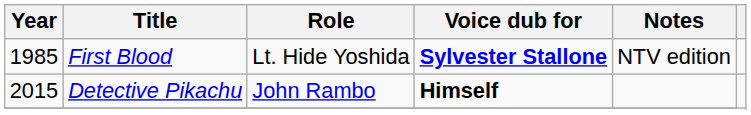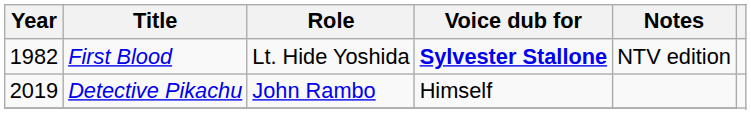First Blood | Year: 1985 -> 1982
Detective Pikachu | Year: 2015 -> 2019
Detective Pikachu | Voice dub for: bold -> normal
